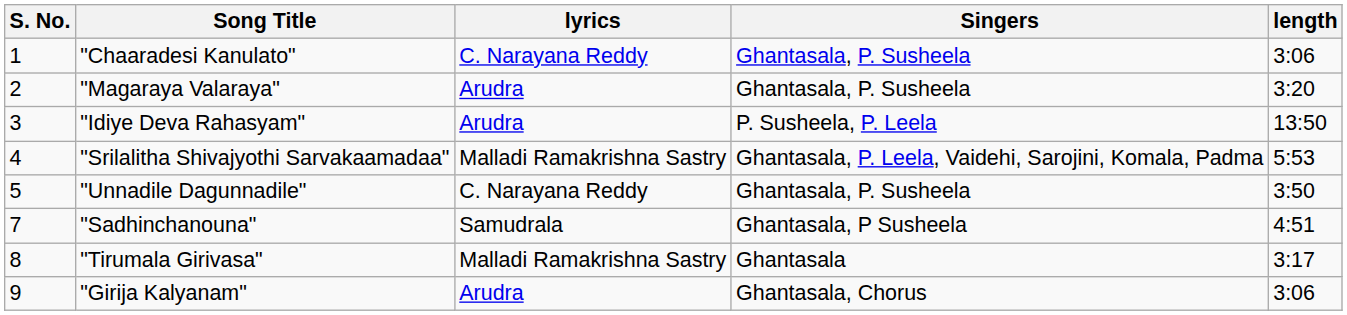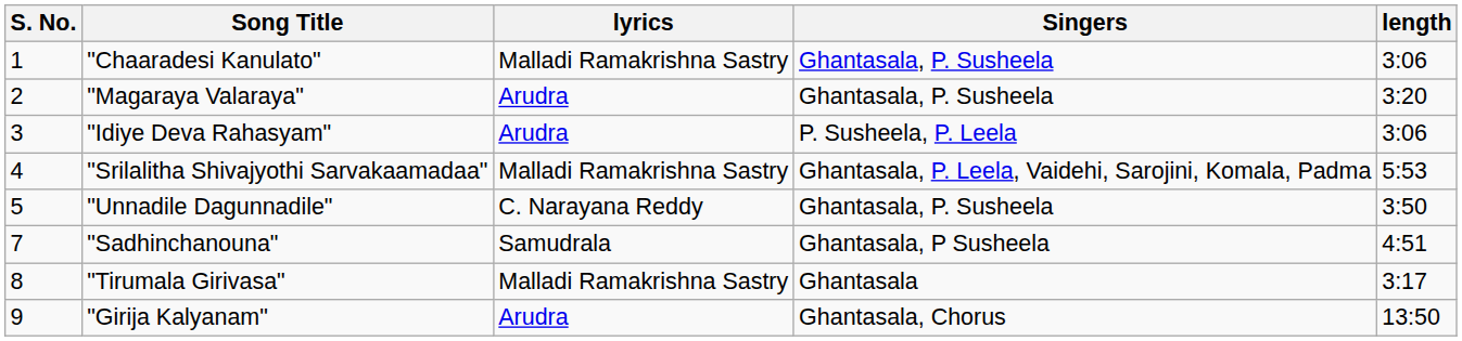"Chaaradesi Kanulato" | lyrics: C. Narayana Reddy -> Malladi Ramakrishna Sastry
"Idiye Deva Rahasyam" | length: 13:50 -> 3:06
"Girija Kalyanam" | length: 3:06 -> 13:50
